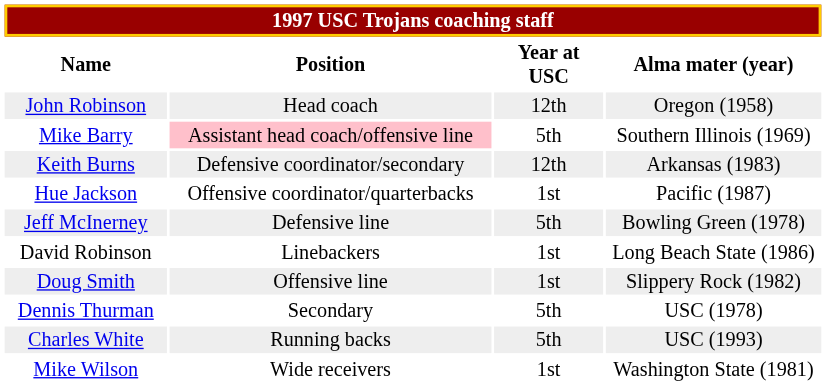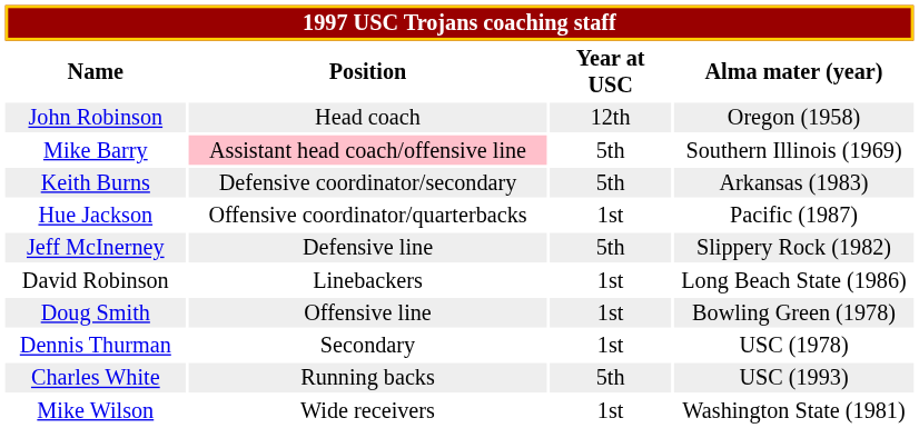Keith Burns | Year at USC: 12th -> 5th
Jeff McInerney | Alma mater (year): Bowling Green (1978) -> Slippery Rock (1982)
Doug Smith | Alma mater (year): Slippery Rock (1982) -> Bowling Green (1978)
Dennis Thurman | Year at USC: 5th -> 1st
